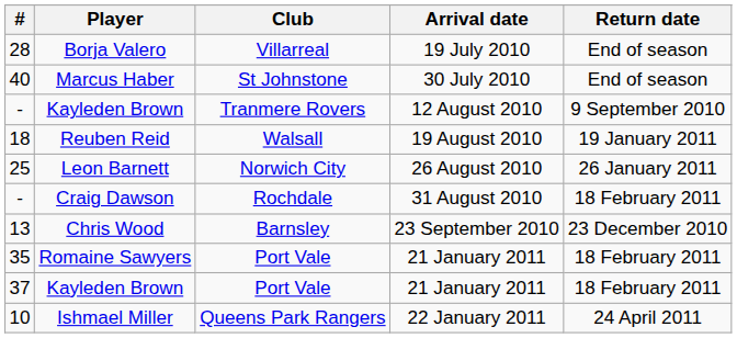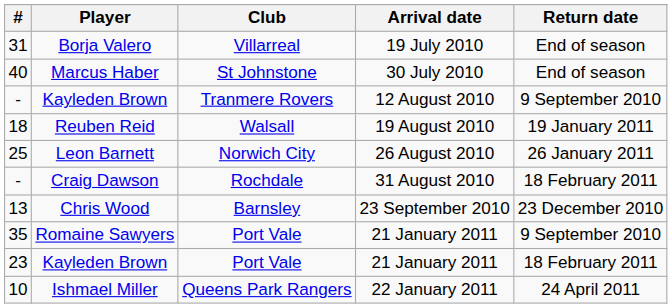Borja Valero | #: 28 -> 31
Romaine Sawyers | Return date: 18 February 2011 -> 9 September 2010
Kayleden Brown / Port Vale | #: 37 -> 23
